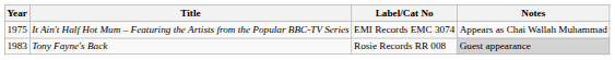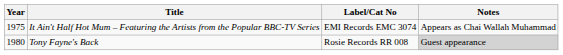Tony Fayne's Back | Year: 1983 -> 1980
